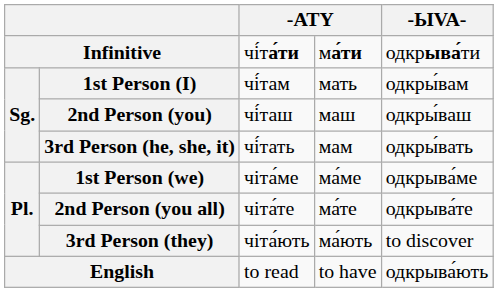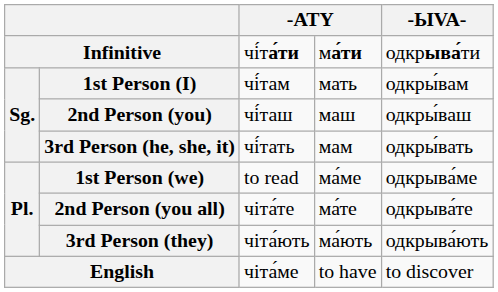1st Person (we) | column 3: чіта́ме -> to read
3rd Person (they) | -ЫVA-: to discover -> одкрыва́ють
English | column 3: to read -> чіта́ме
English | -ЫVA-: одкрыва́ють -> to discover
